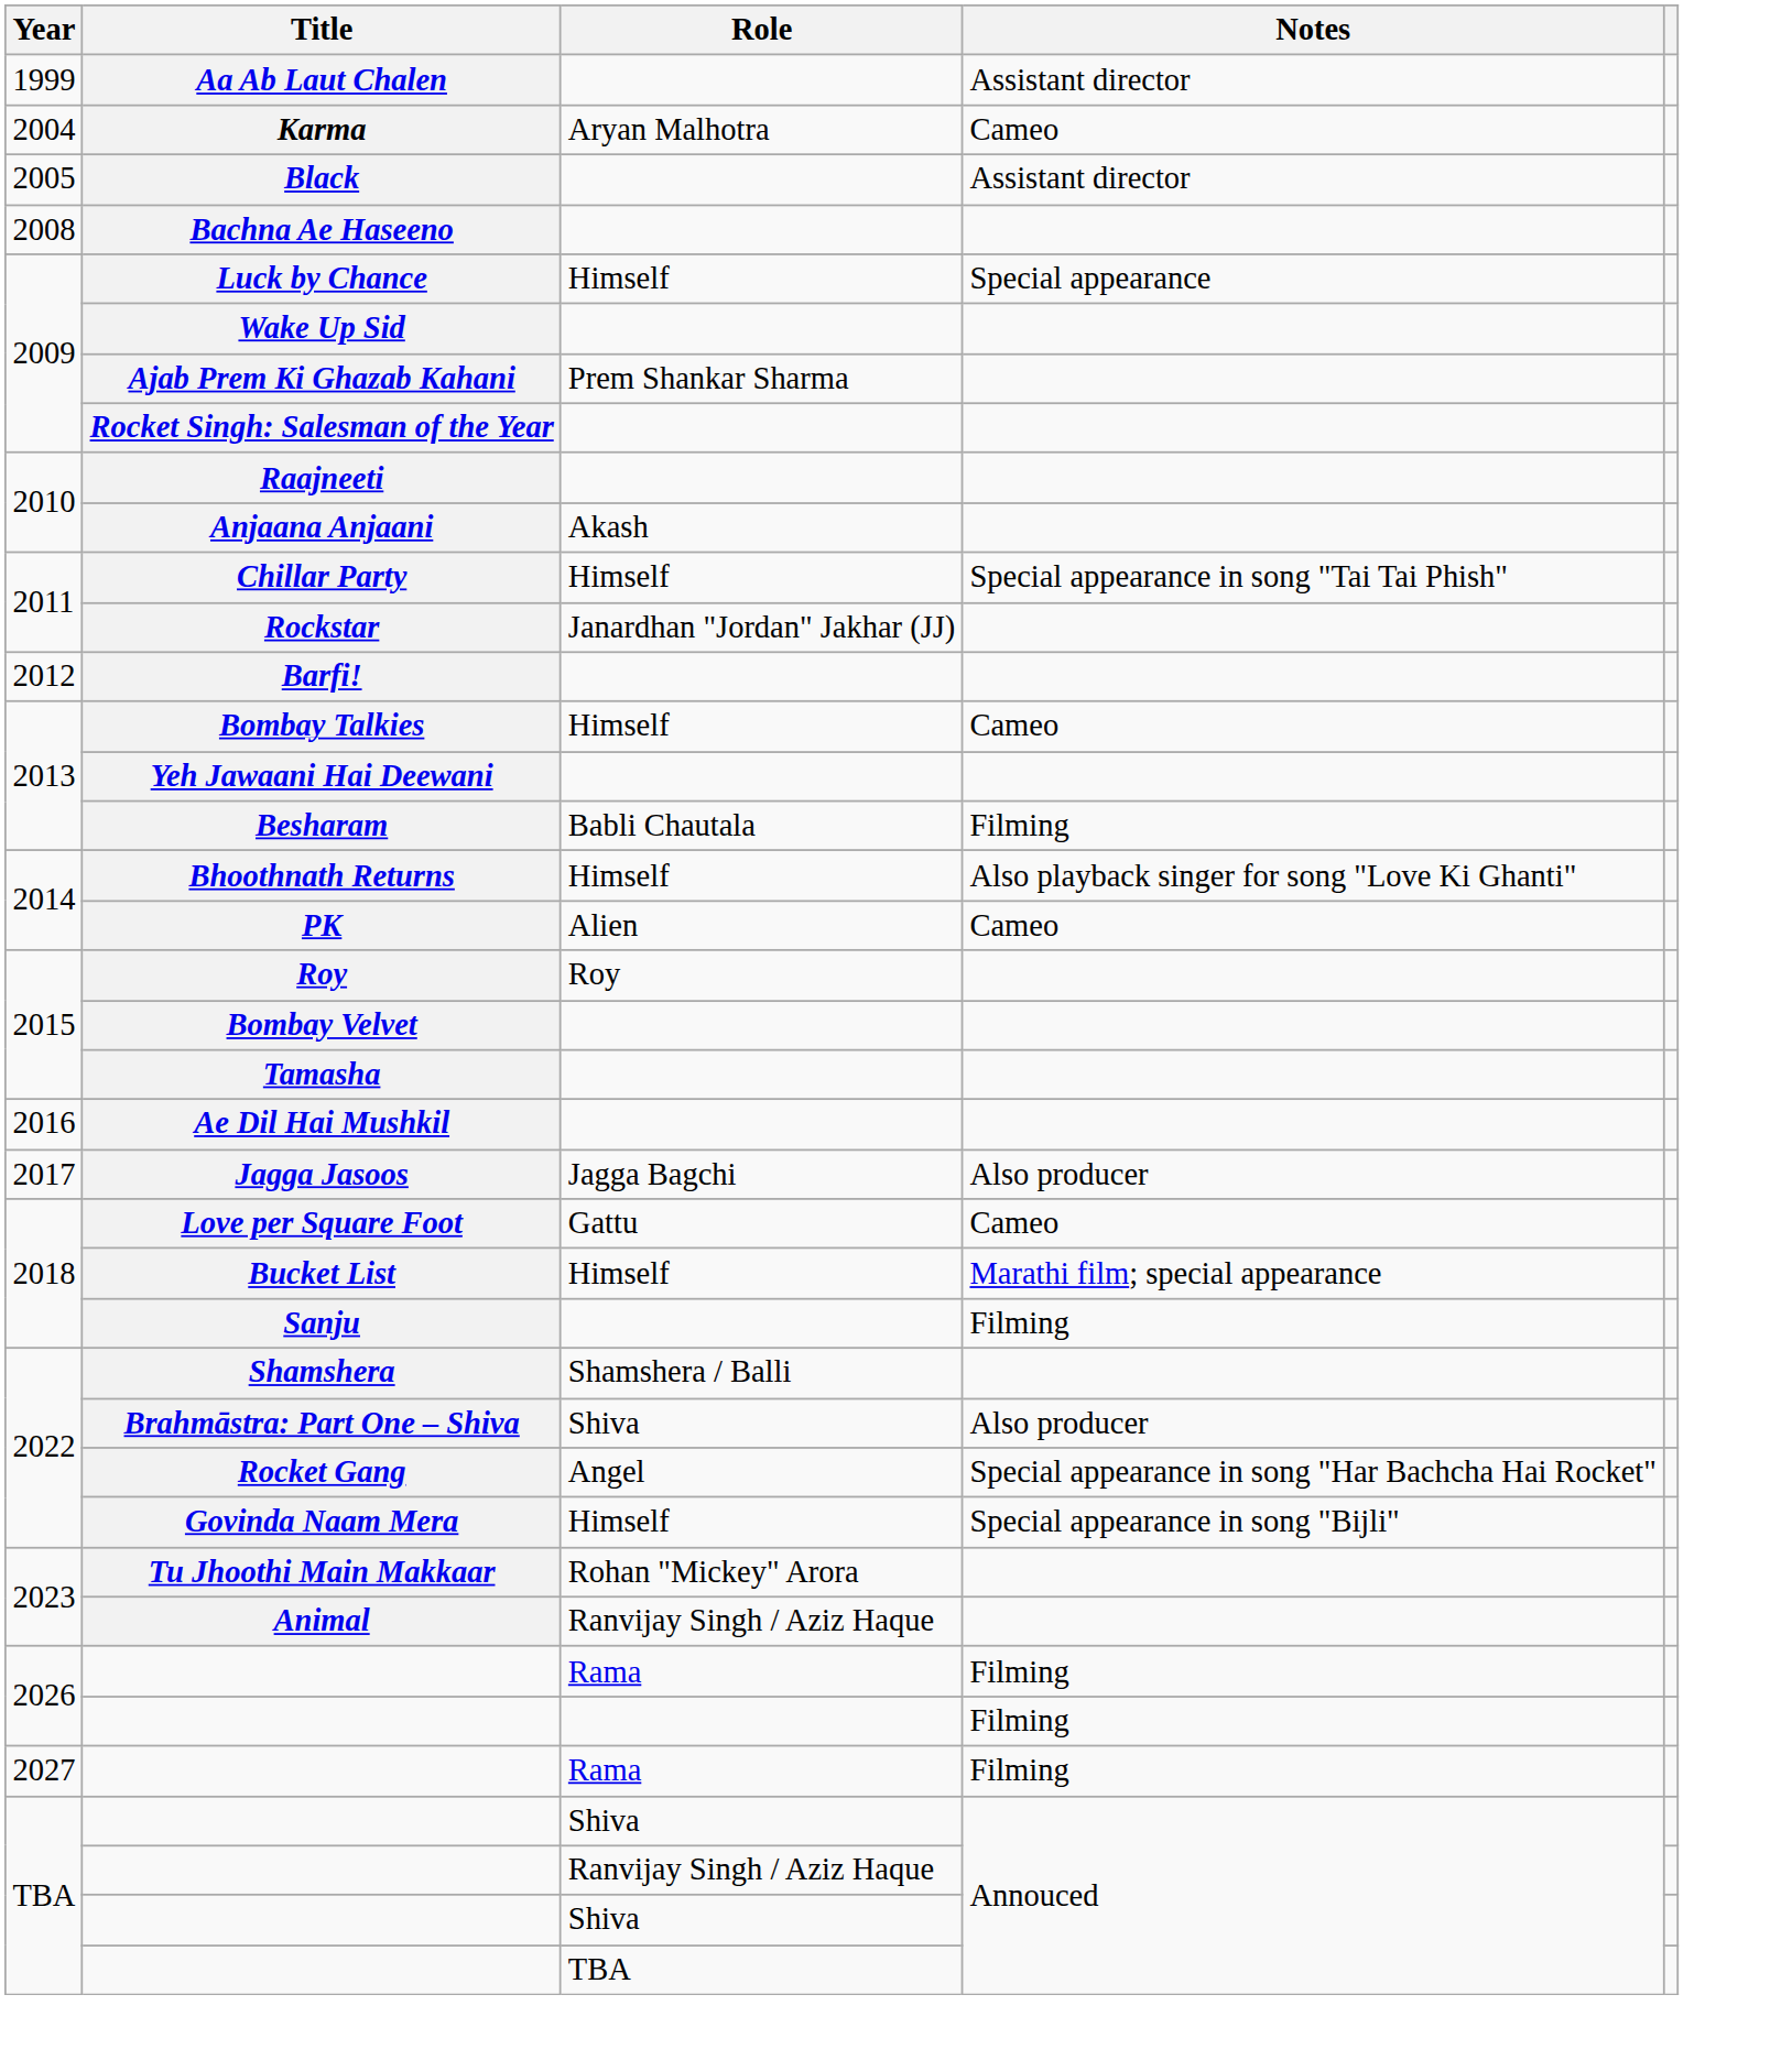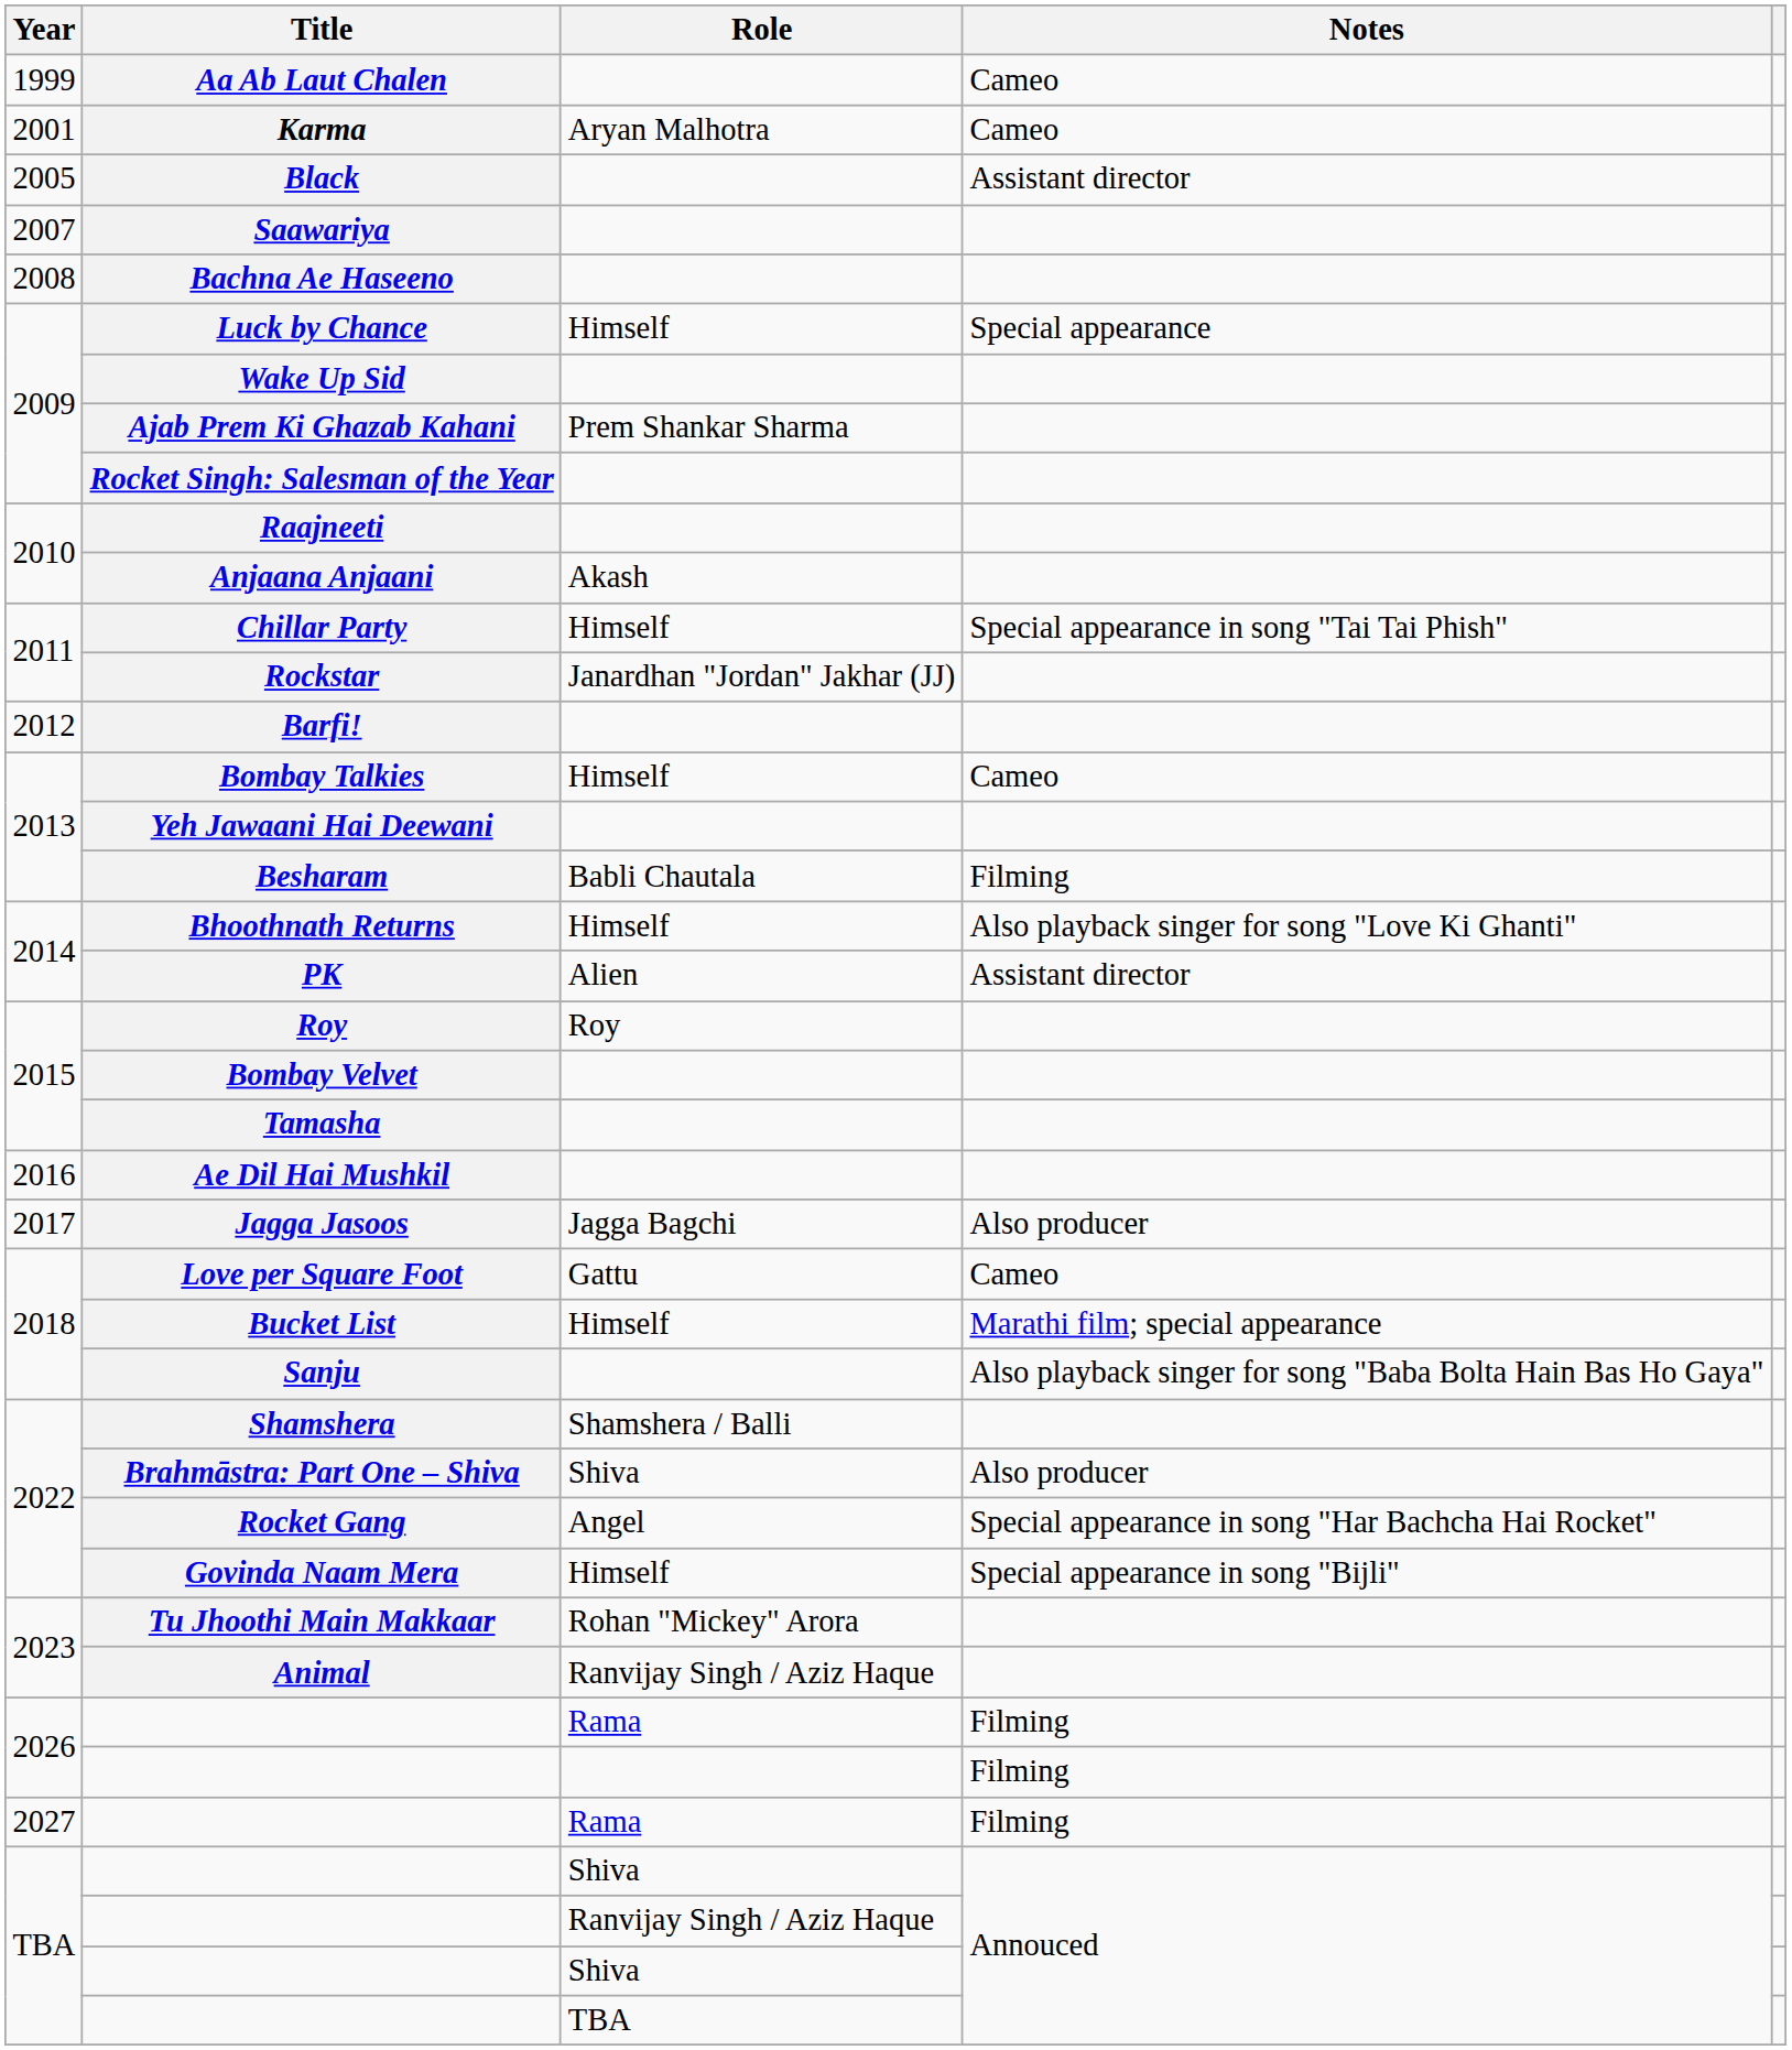Aa Ab Laut Chalen | Notes: Assistant director -> Cameo
Karma | Year: 2004 -> 2001
+ row: 2007 | Saawariya
PK | Notes: Cameo -> Assistant director
Sanju | Notes: Filming -> Also playback singer for song "Baba Bolta Hain Bas Ho Gaya"
